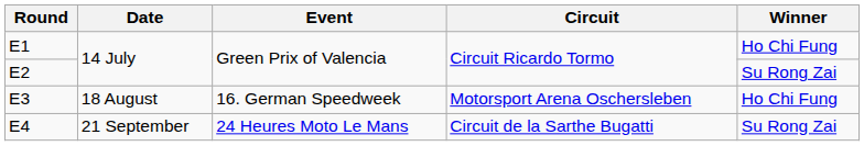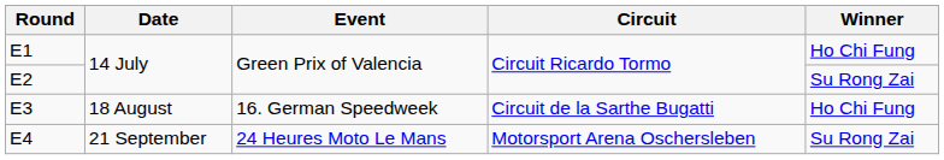E3 | Circuit: Motorsport Arena Oschersleben -> Circuit de la Sarthe Bugatti
E4 | Circuit: Circuit de la Sarthe Bugatti -> Motorsport Arena Oschersleben
